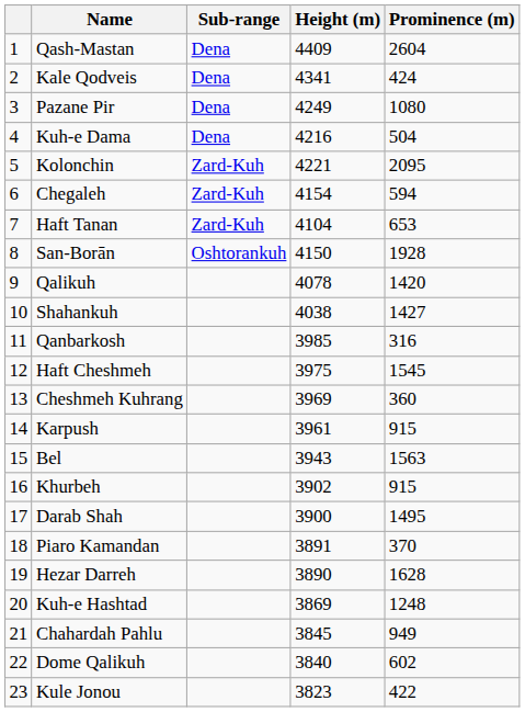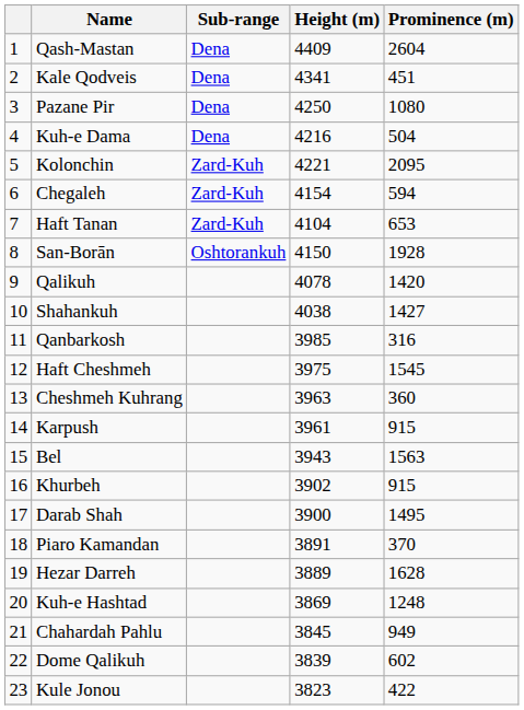Kale Qodveis | Prominence (m): 424 -> 451
Pazane Pir | Height (m): 4249 -> 4250
Cheshmeh Kuhrang | Height (m): 3969 -> 3963
Hezar Darreh | Height (m): 3890 -> 3889
Dome Qalikuh | Height (m): 3840 -> 3839
